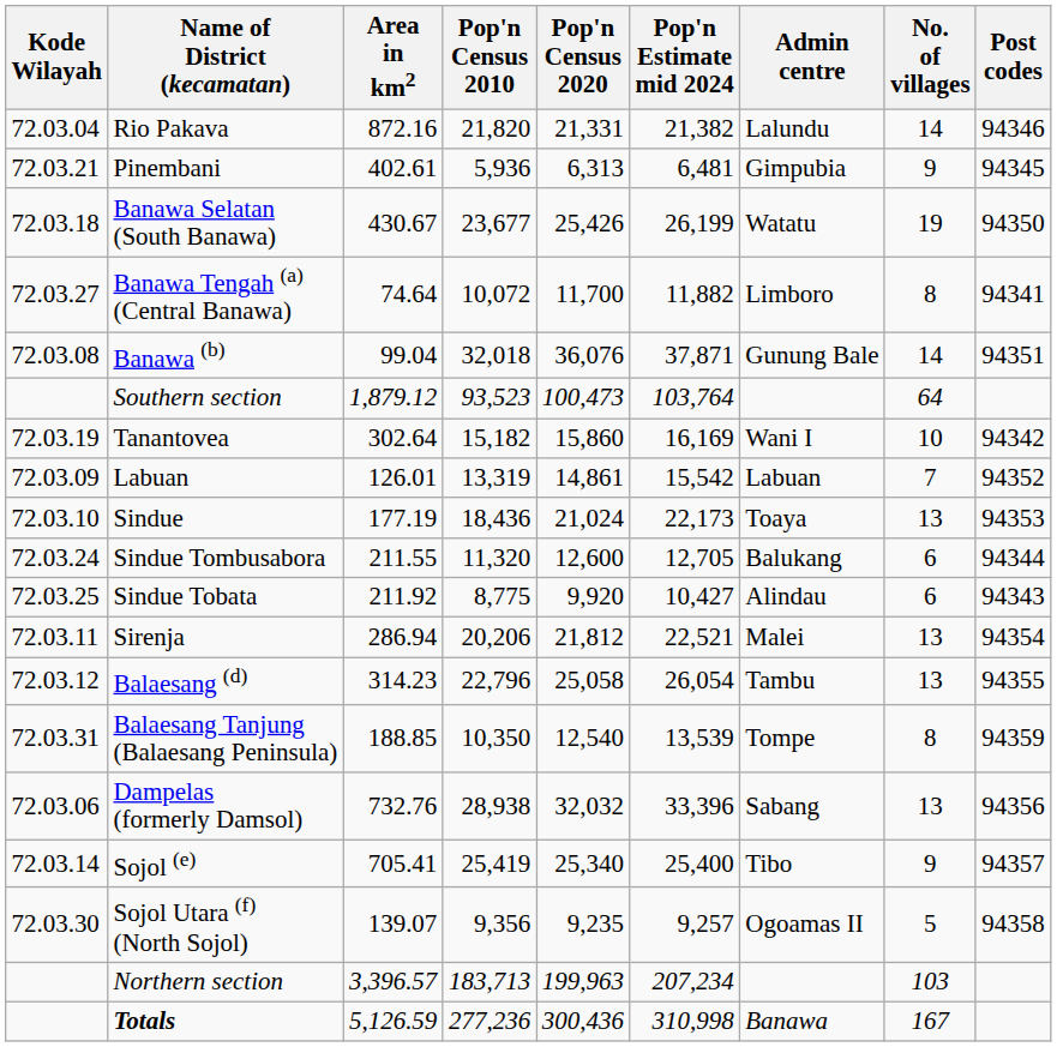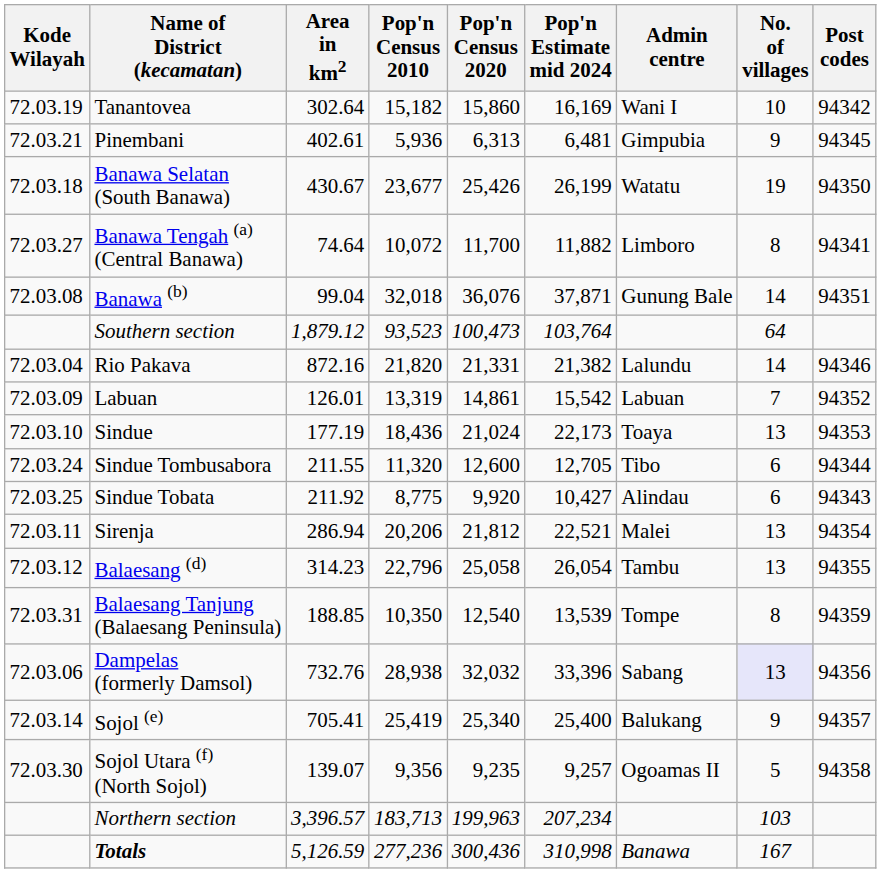rows swapped: Rio Pakava <-> Tanantovea
Sindue Tombusabora | Admin centre: Balukang -> Tibo
Dampelas (formerly Damsol) | No. of villages: no background -> lavender background
Sojol (e) | Admin centre: Tibo -> Balukang
